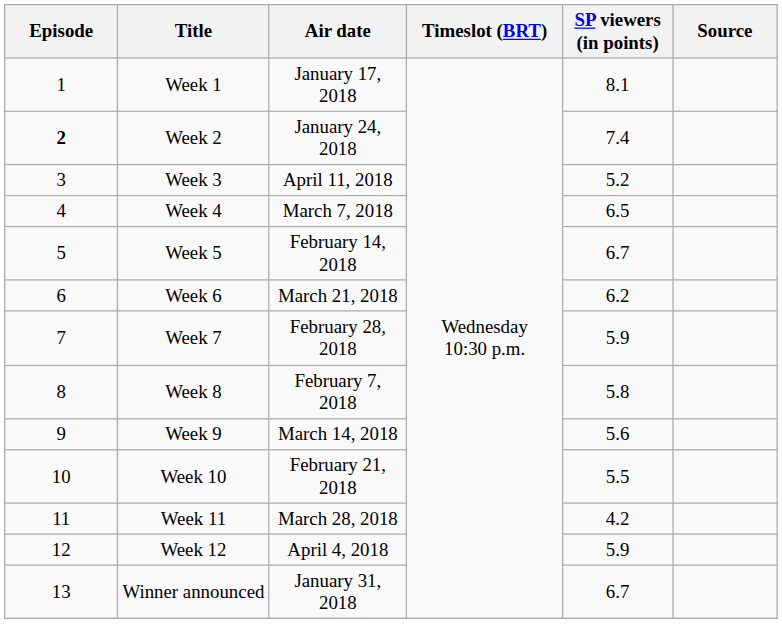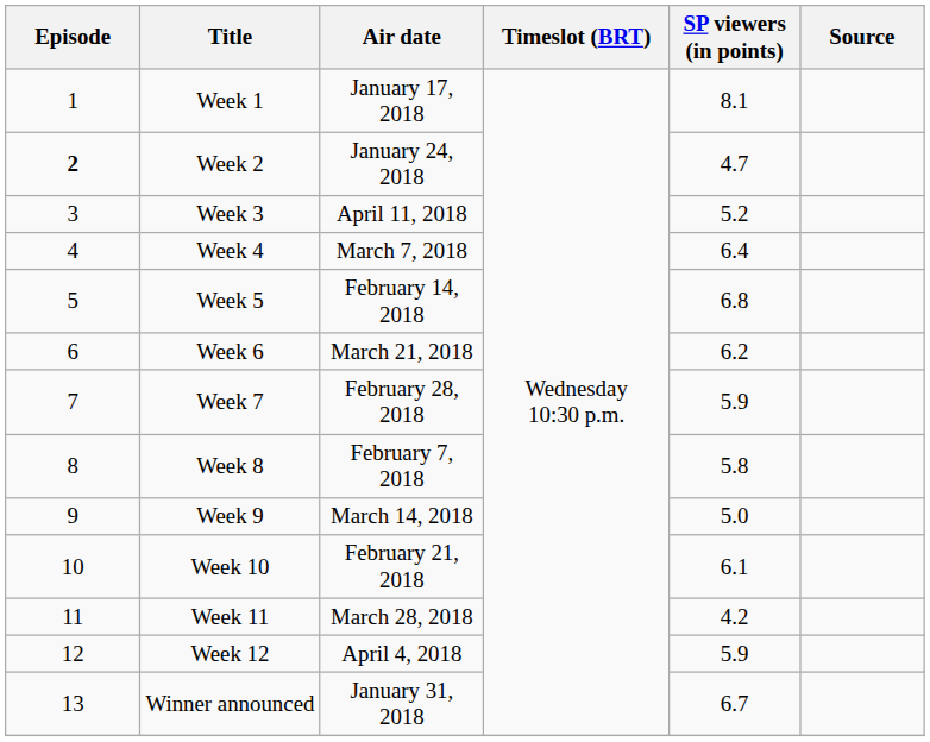Week 2 | SP viewers (in points): 7.4 -> 4.7
Week 4 | SP viewers (in points): 6.5 -> 6.4
Week 5 | SP viewers (in points): 6.7 -> 6.8
Week 9 | SP viewers (in points): 5.6 -> 5.0
Week 10 | SP viewers (in points): 5.5 -> 6.1
